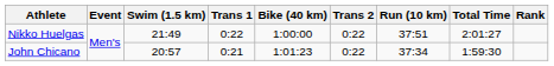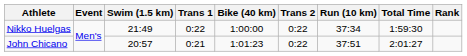Nikko Huelgas | Run (10 km): 37:51 -> 37:34
Nikko Huelgas | Total Time: 2:01:27 -> 1:59:30
John Chicano | Run (10 km): 37:34 -> 37:51
John Chicano | Total Time: 1:59:30 -> 2:01:27
